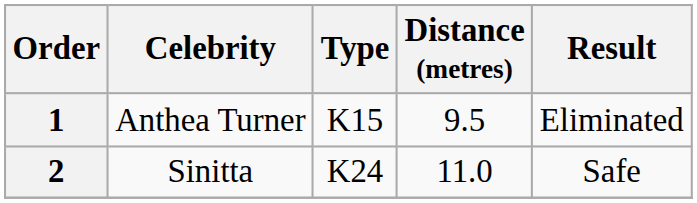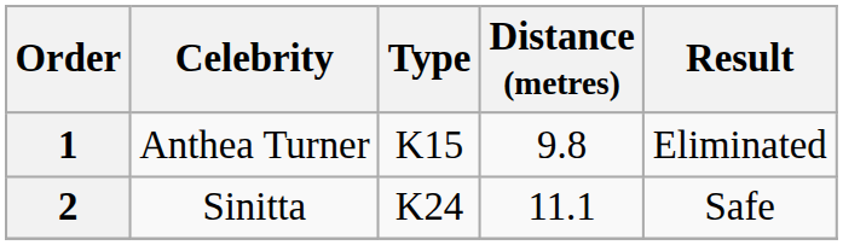1 | Distance (metres): 9.5 -> 9.8
2 | Distance (metres): 11.0 -> 11.1
